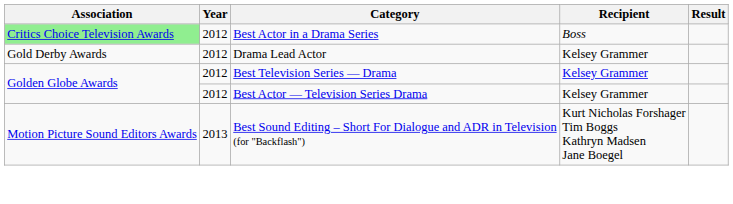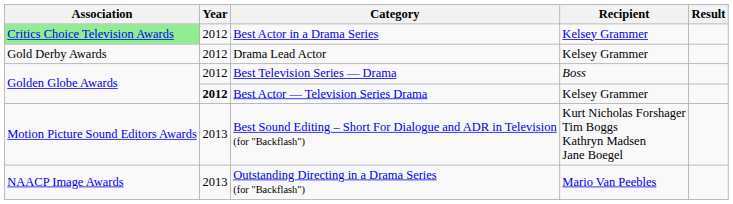Best Actor in a Drama Series | Recipient: Boss -> Kelsey Grammer
Best Television Series — Drama | Recipient: Kelsey Grammer -> Boss
Best Actor — Television Series Drama | Year: normal -> bold
+ row: NAACP Image Awards | 2013 | Outstanding Directing in a Drama Series (for "Backflash") | Mario Van Peebles
